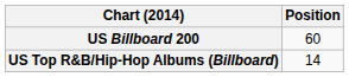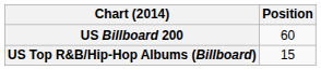US Top R&B/Hip-Hop Albums (Billboard) | Position: 14 -> 15
